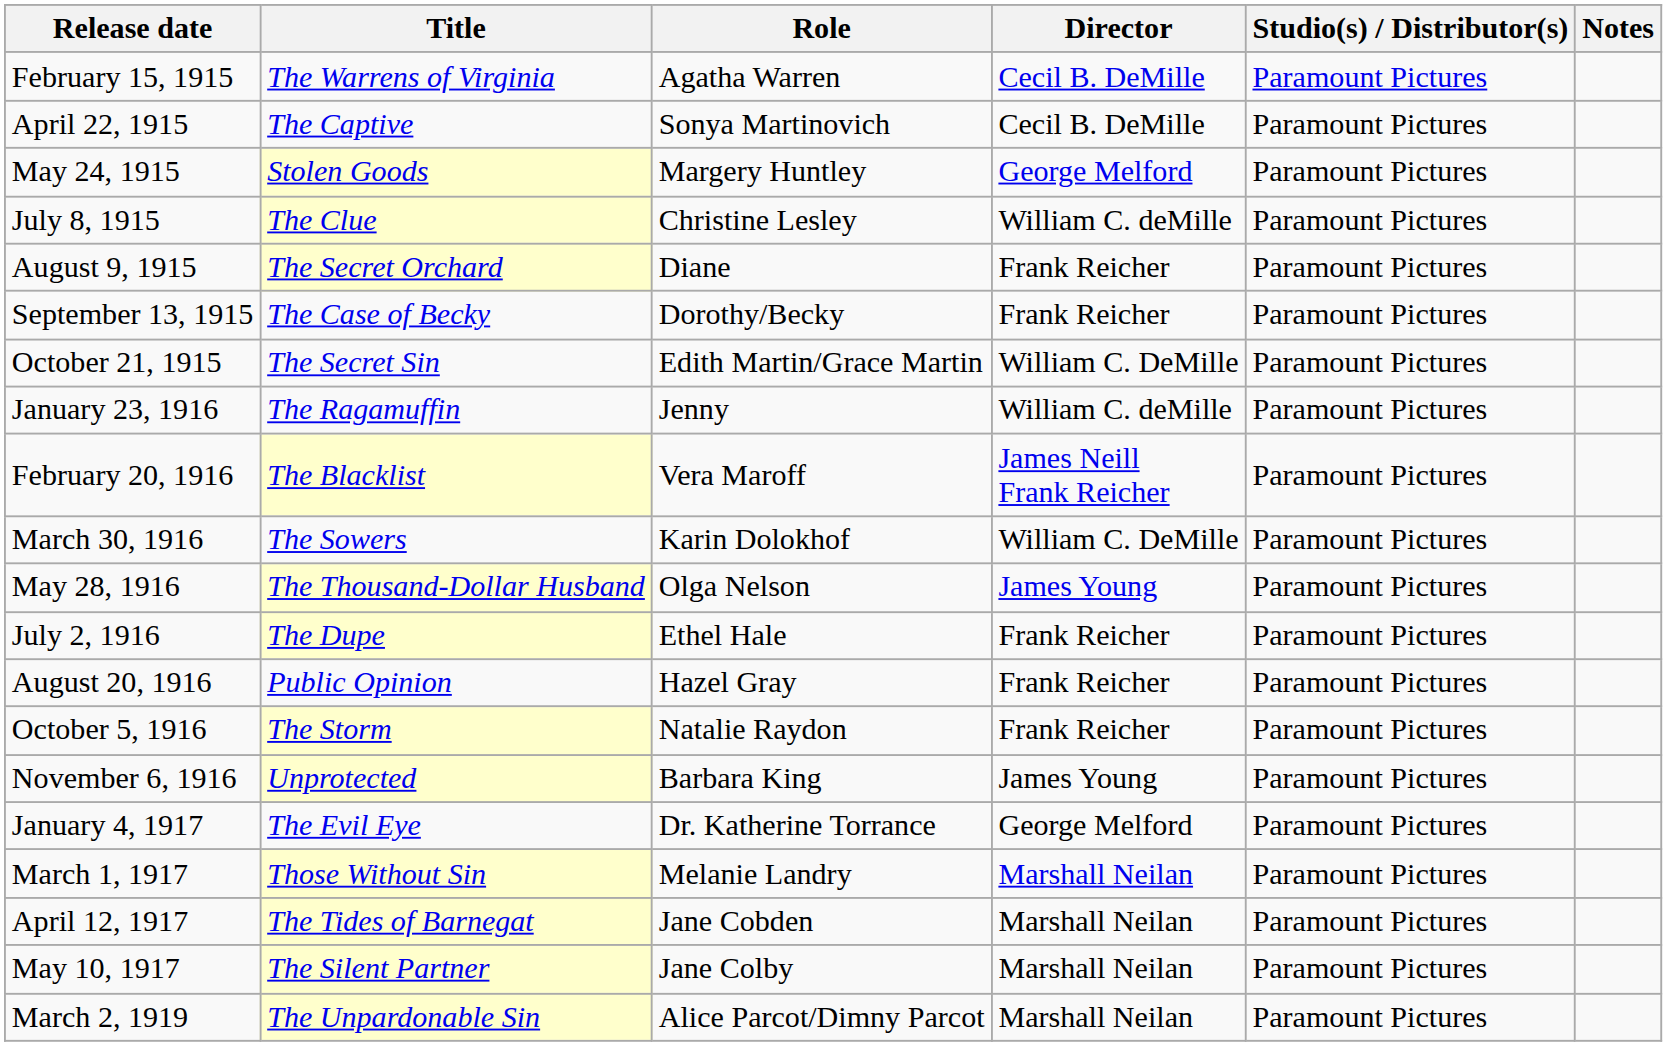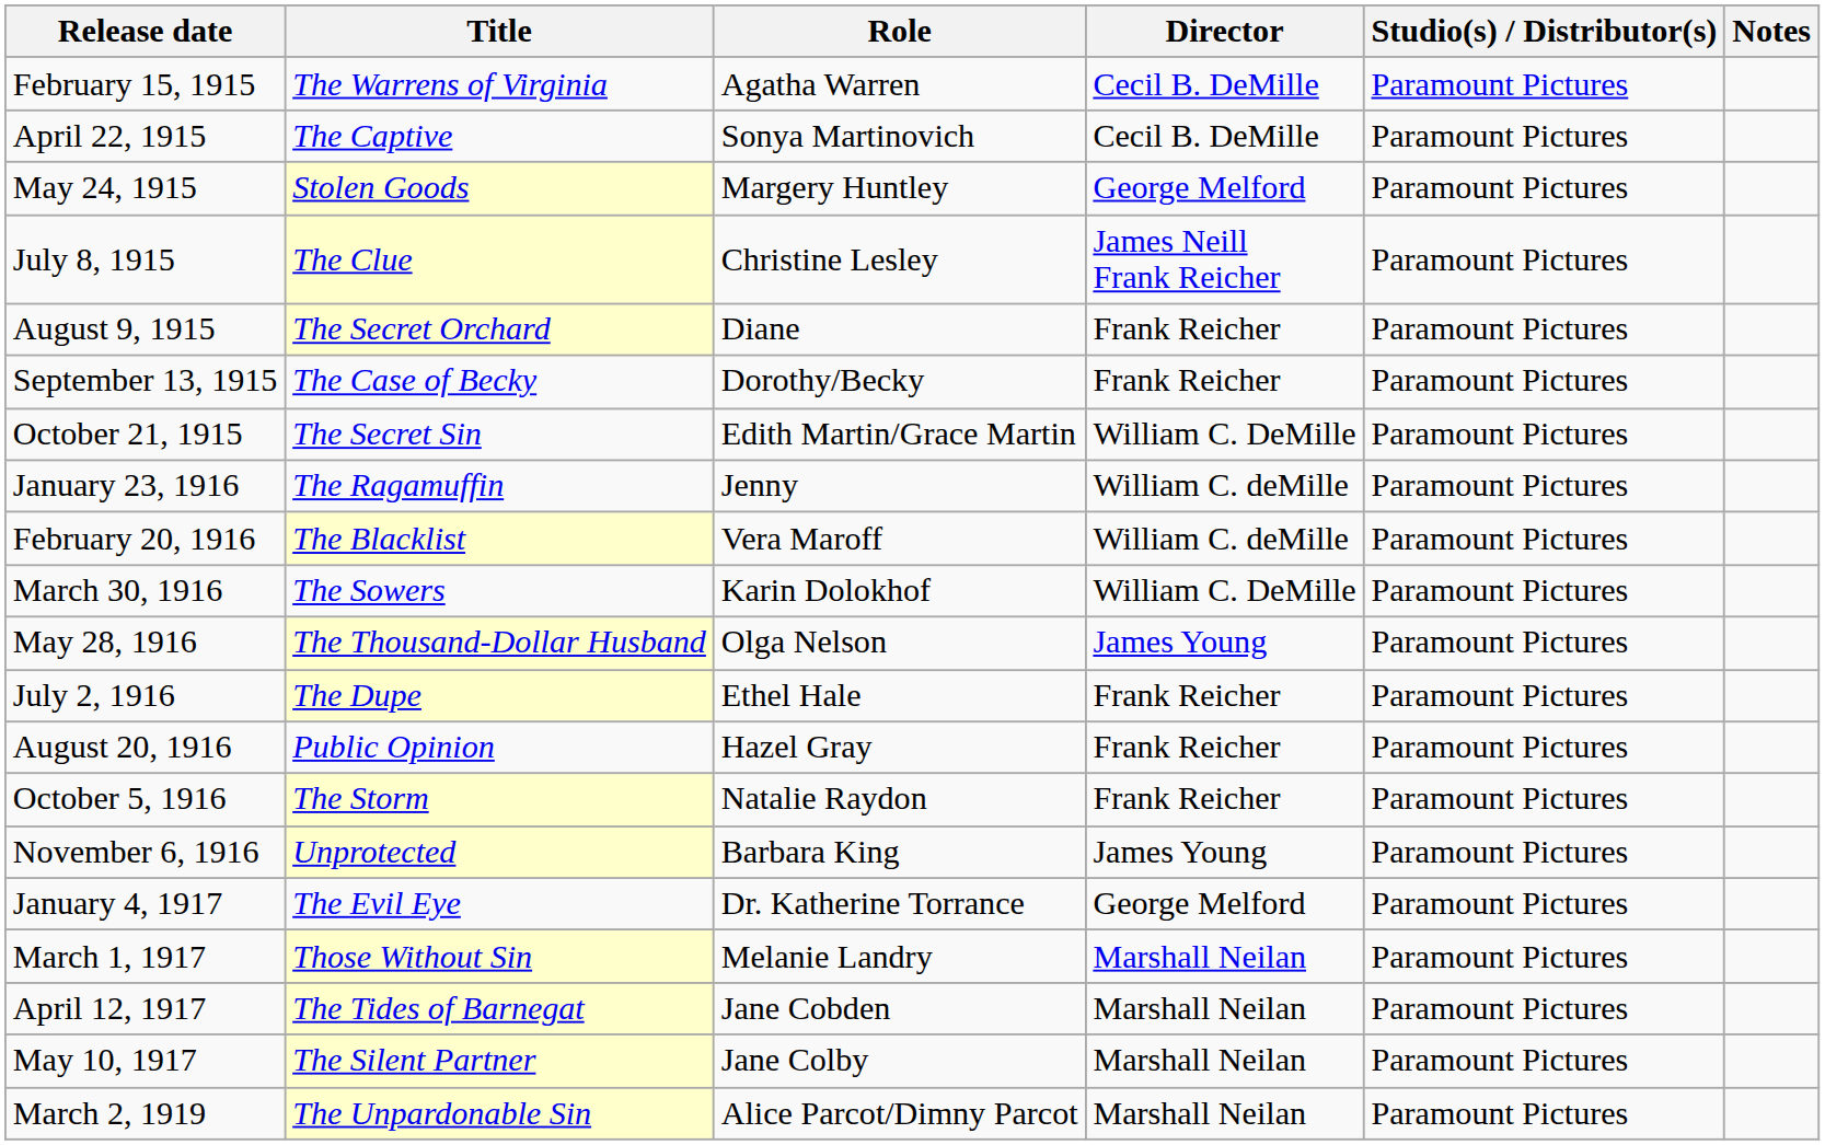July 8, 1915 | Director: William C. deMille -> James Neill Frank Reicher
February 20, 1916 | Director: James Neill Frank Reicher -> William C. deMille
